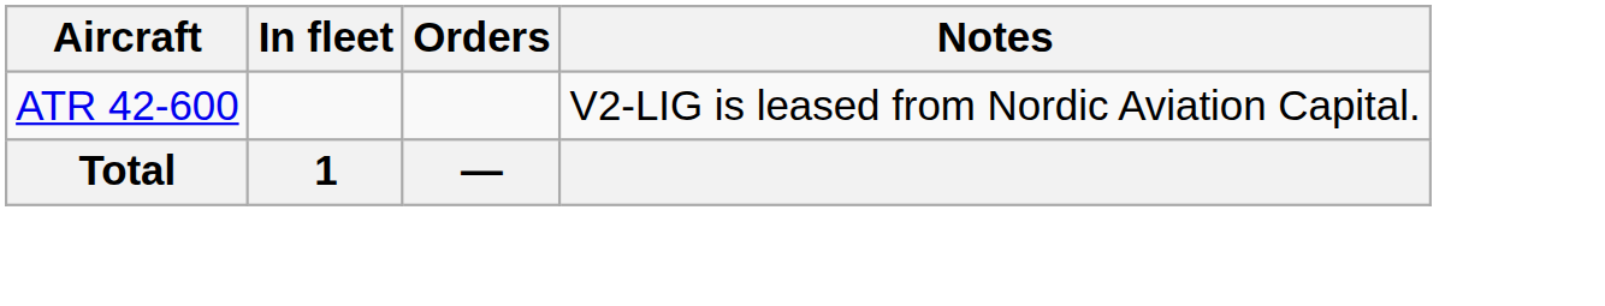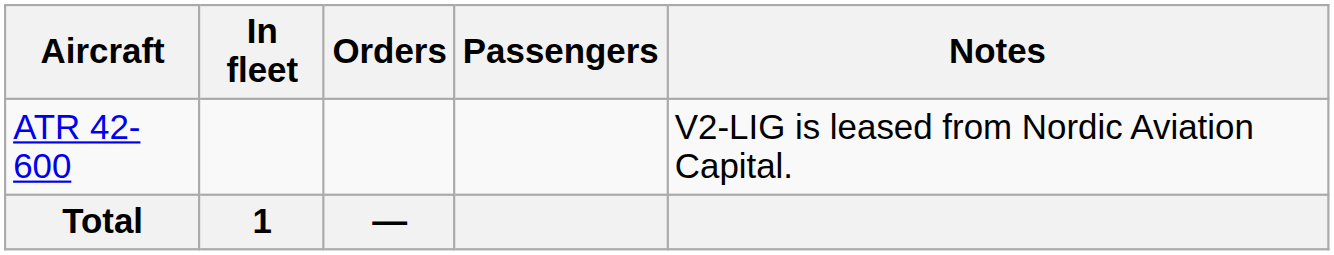+ column: Passengers
